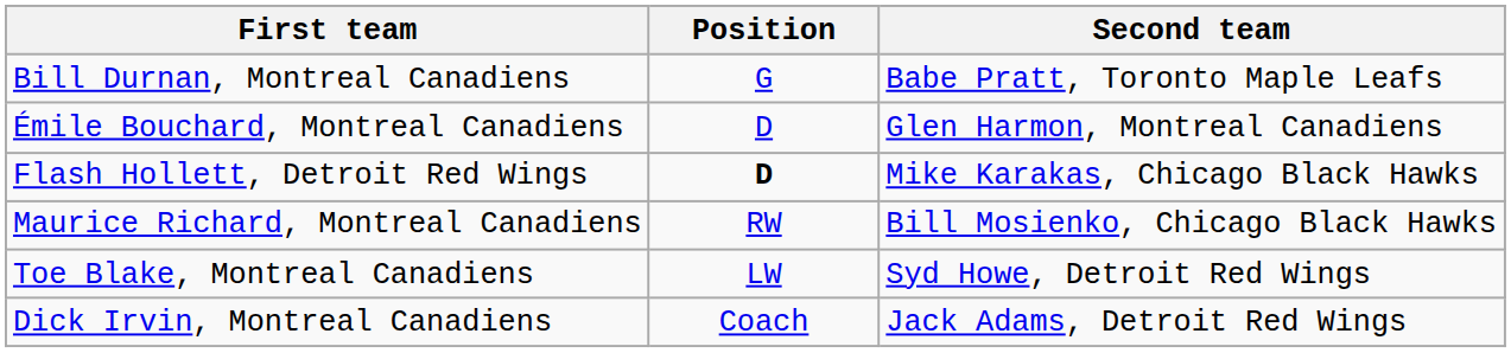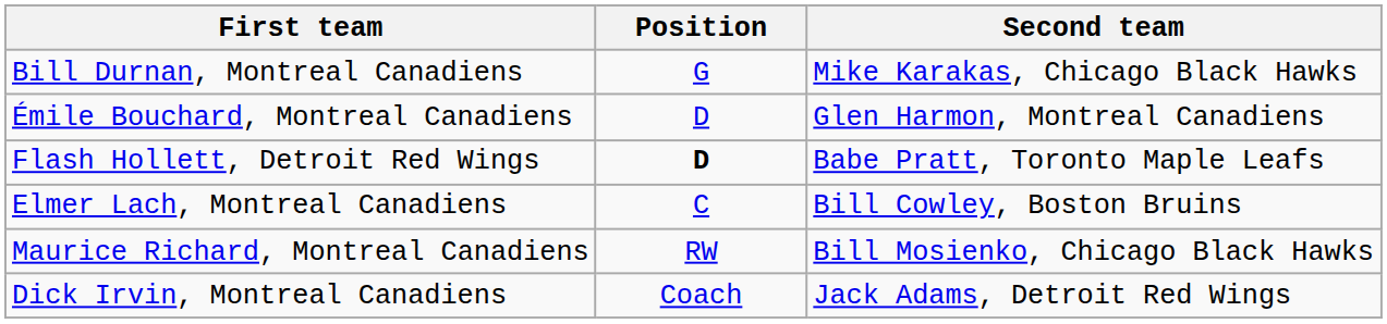Bill Durnan, Montreal Canadiens | Second team: Babe Pratt, Toronto Maple Leafs -> Mike Karakas, Chicago Black Hawks
Flash Hollett, Detroit Red Wings | Second team: Mike Karakas, Chicago Black Hawks -> Babe Pratt, Toronto Maple Leafs
+ row: Elmer Lach, Montreal Canadiens | C | Bill Cowley, Boston Bruins
- row: Toe Blake, Montreal Canadiens | LW | Syd Howe, Detroit Red Wings
